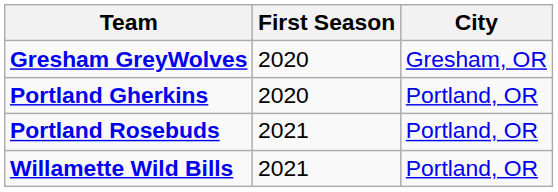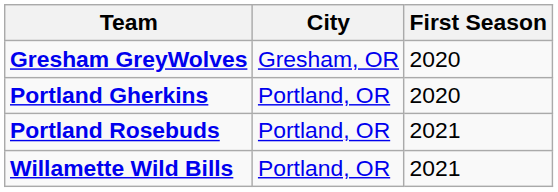columns swapped: City <-> First Season
